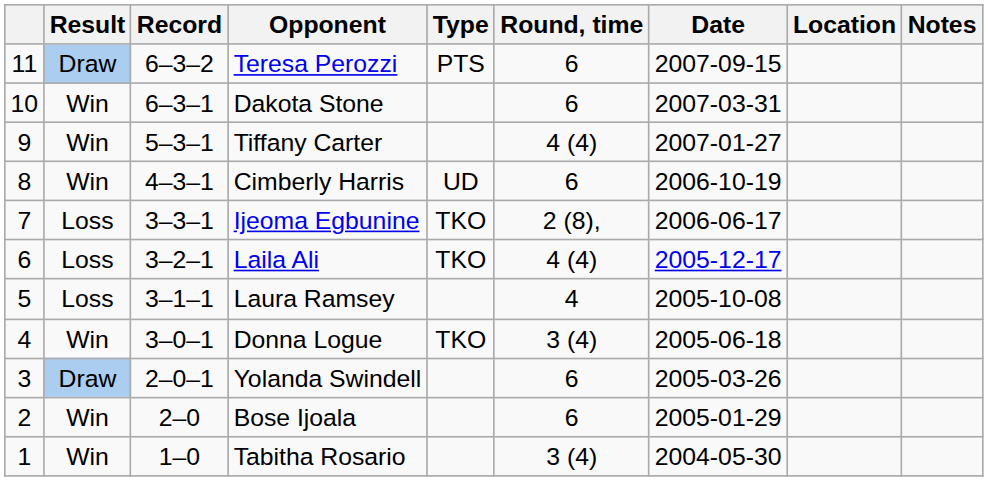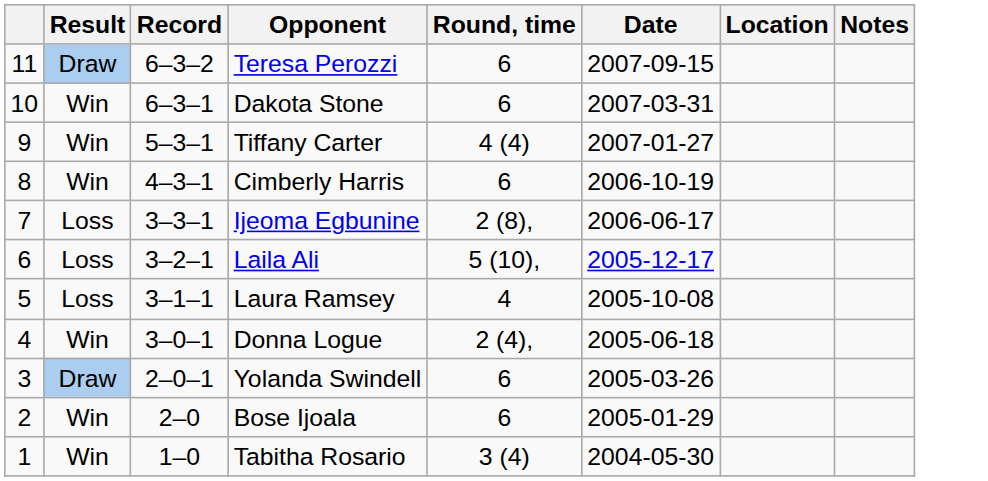- column: Type | PTS | UD | TKO | TKO | TKO
Laila Ali | Round, time: 4 (4) -> 5 (10),
Donna Logue | Round, time: 3 (4) -> 2 (4),
